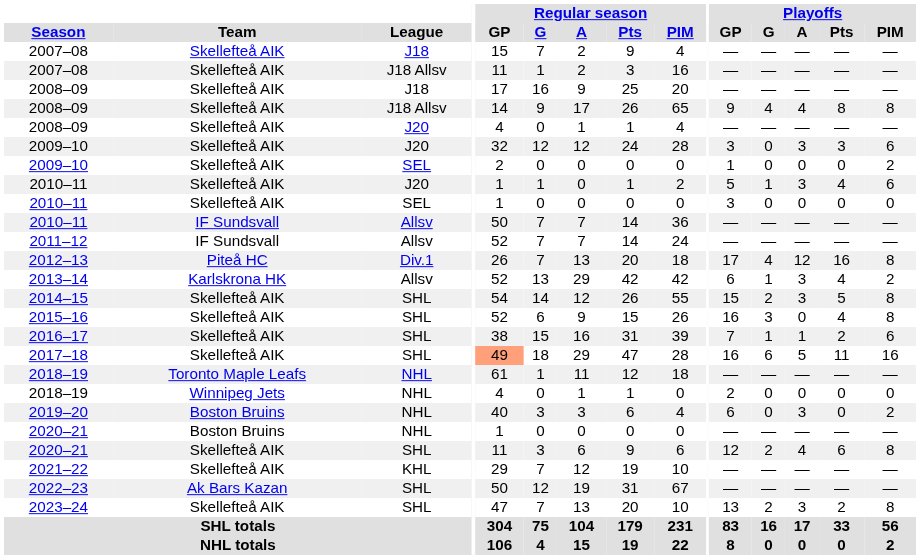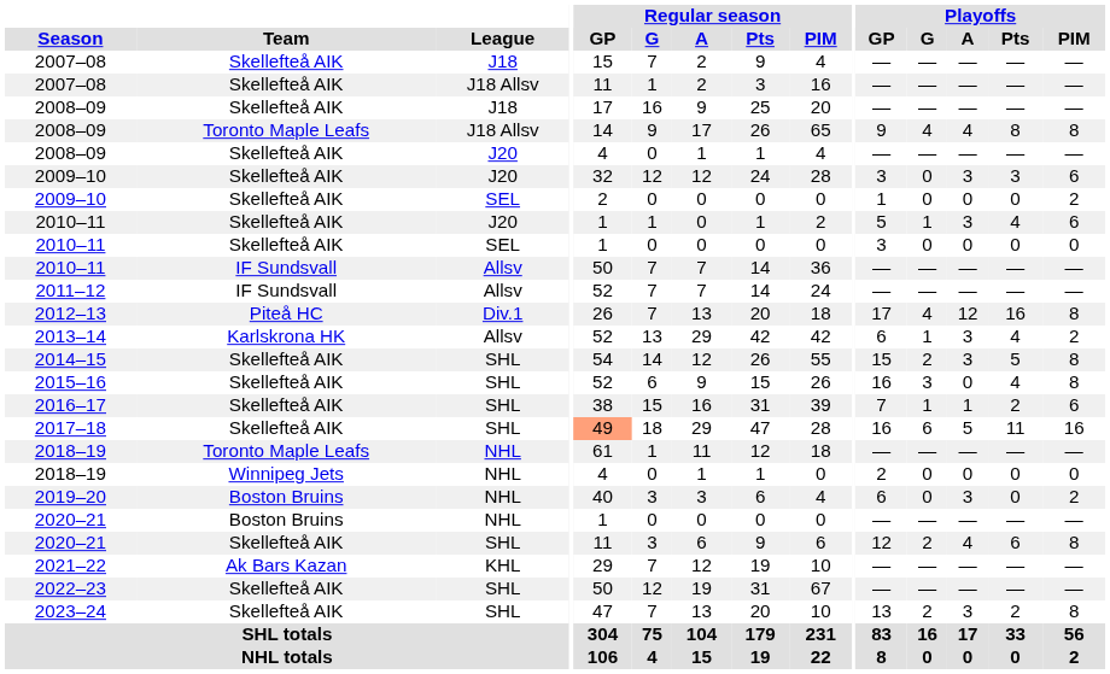2008–09 / J18 Allsv | Team: Skellefteå AIK -> Toronto Maple Leafs
2021–22 | Team: Skellefteå AIK -> Ak Bars Kazan
2022–23 | Team: Ak Bars Kazan -> Skellefteå AIK
